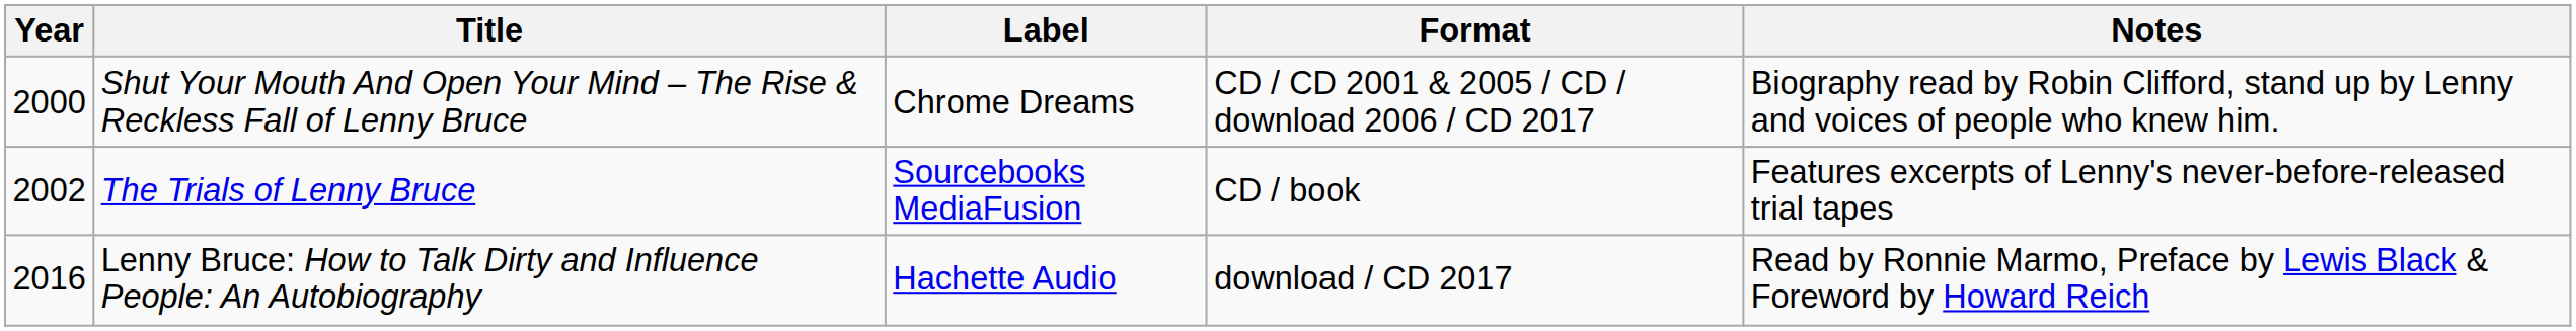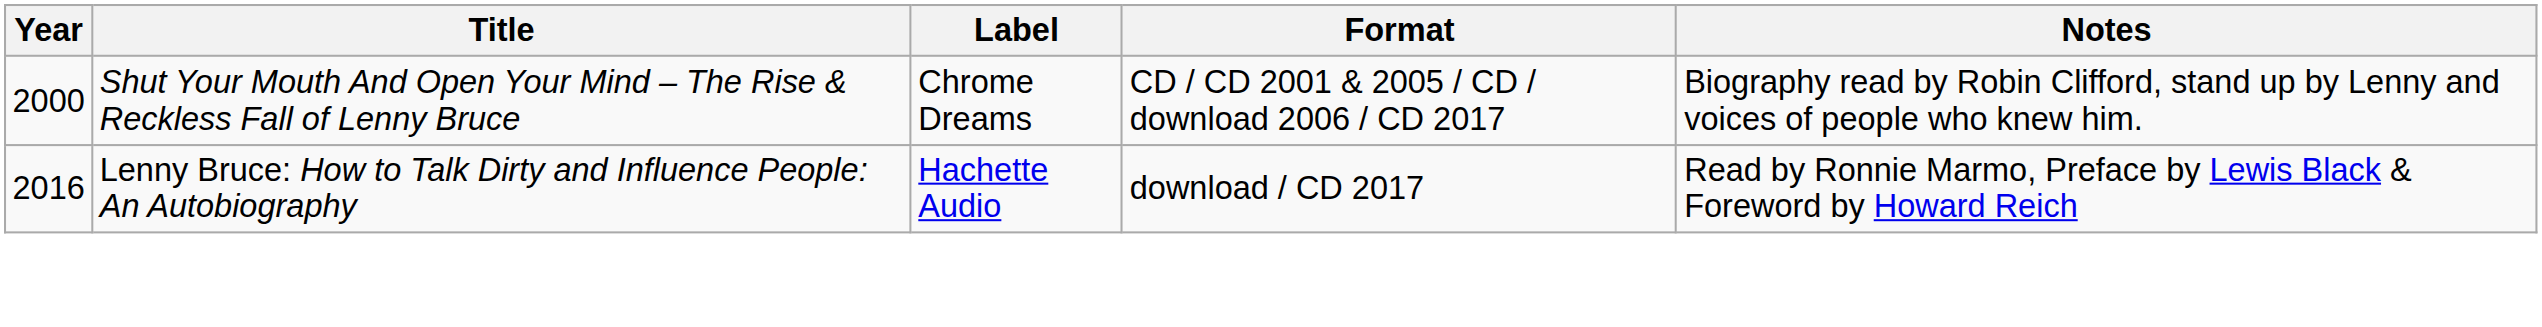- row: 2002 | The Trials of Lenny Bruce | Sourcebooks MediaFusion | CD / book | Features excerpts of Lenny's never-before-released trial tapes
